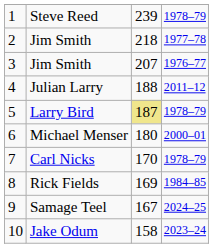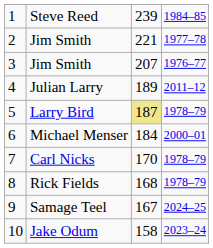Steve Reed | column 4: 1978–79 -> 1984–85
2 / Jim Smith | column 3: 218 -> 221
Julian Larry | column 3: 188 -> 189
Michael Menser | column 3: 180 -> 184
Rick Fields | column 3: 169 -> 168
Rick Fields | column 4: 1984–85 -> 1978–79
